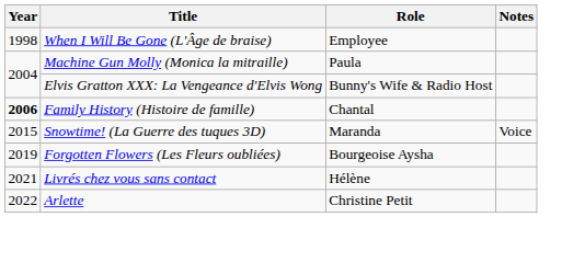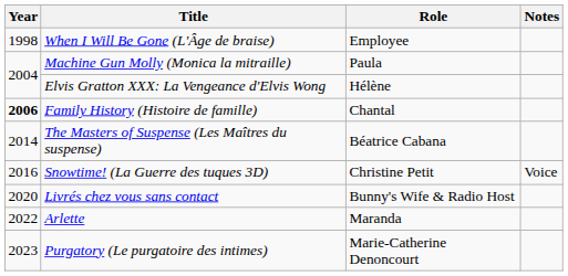Elvis Gratton XXX: La Vengeance d'Elvis Wong | Role: Bunny's Wife & Radio Host -> Hélène
+ row: 2014 | The Masters of Suspense (Les Maîtres du suspense) | Béatrice Cabana
Snowtime! (La Guerre des tuques 3D) | Year: 2015 -> 2016
Snowtime! (La Guerre des tuques 3D) | Role: Maranda -> Christine Petit
- row: 2019 | Forgotten Flowers (Les Fleurs oubliées) | Bourgeoise Aysha
Livrés chez vous sans contact | Year: 2021 -> 2020
Livrés chez vous sans contact | Role: Hélène -> Bunny's Wife & Radio Host
Arlette | Role: Christine Petit -> Maranda
+ row: 2023 | Purgatory (Le purgatoire des intimes) | Marie-Catherine Denoncourt
